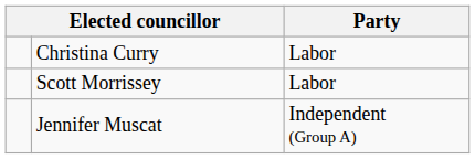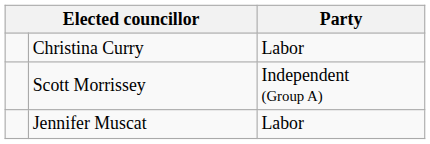Scott Morrissey | Party: Labor -> Independent (Group A)
Jennifer Muscat | Party: Independent (Group A) -> Labor
